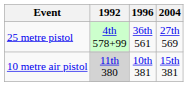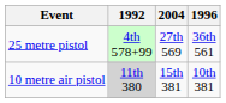columns swapped: 1996 <-> 2004
